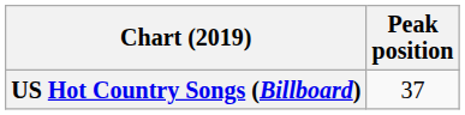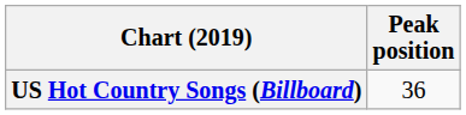US Hot Country Songs (Billboard) | Peak position: 37 -> 36
